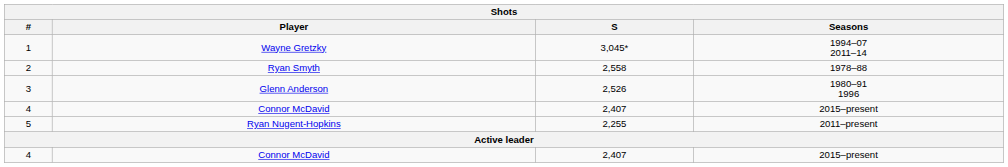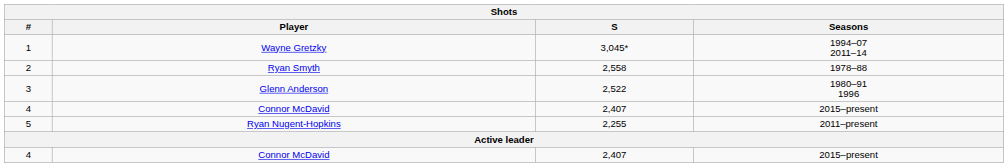3 | S: 2,526 -> 2,522
